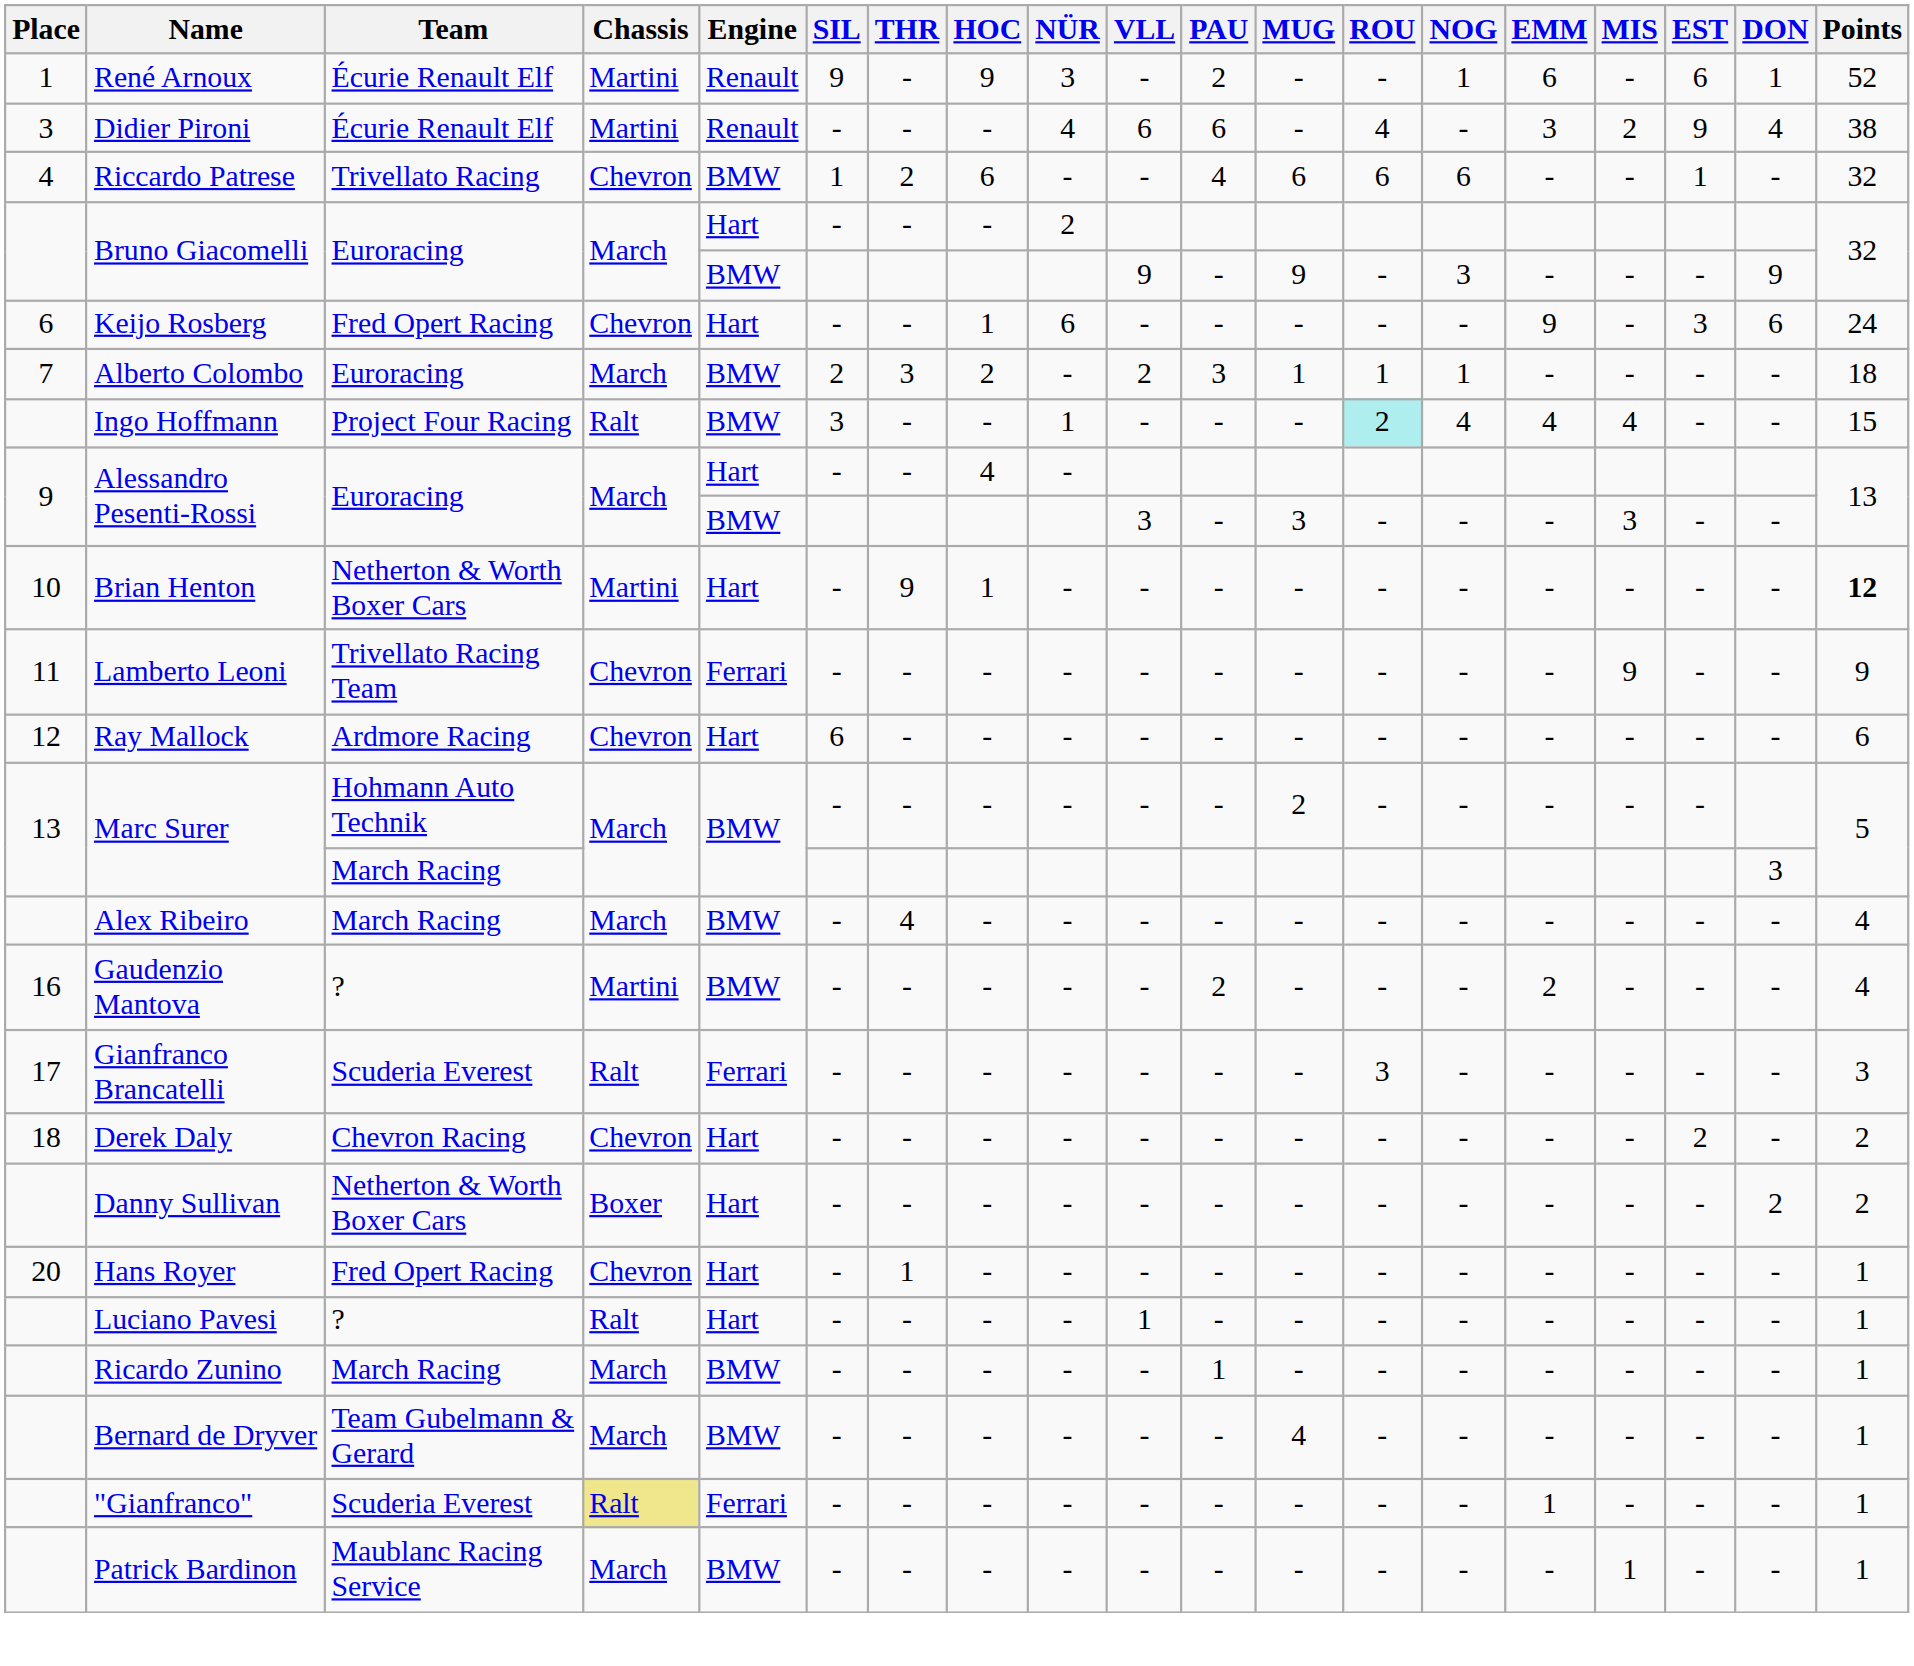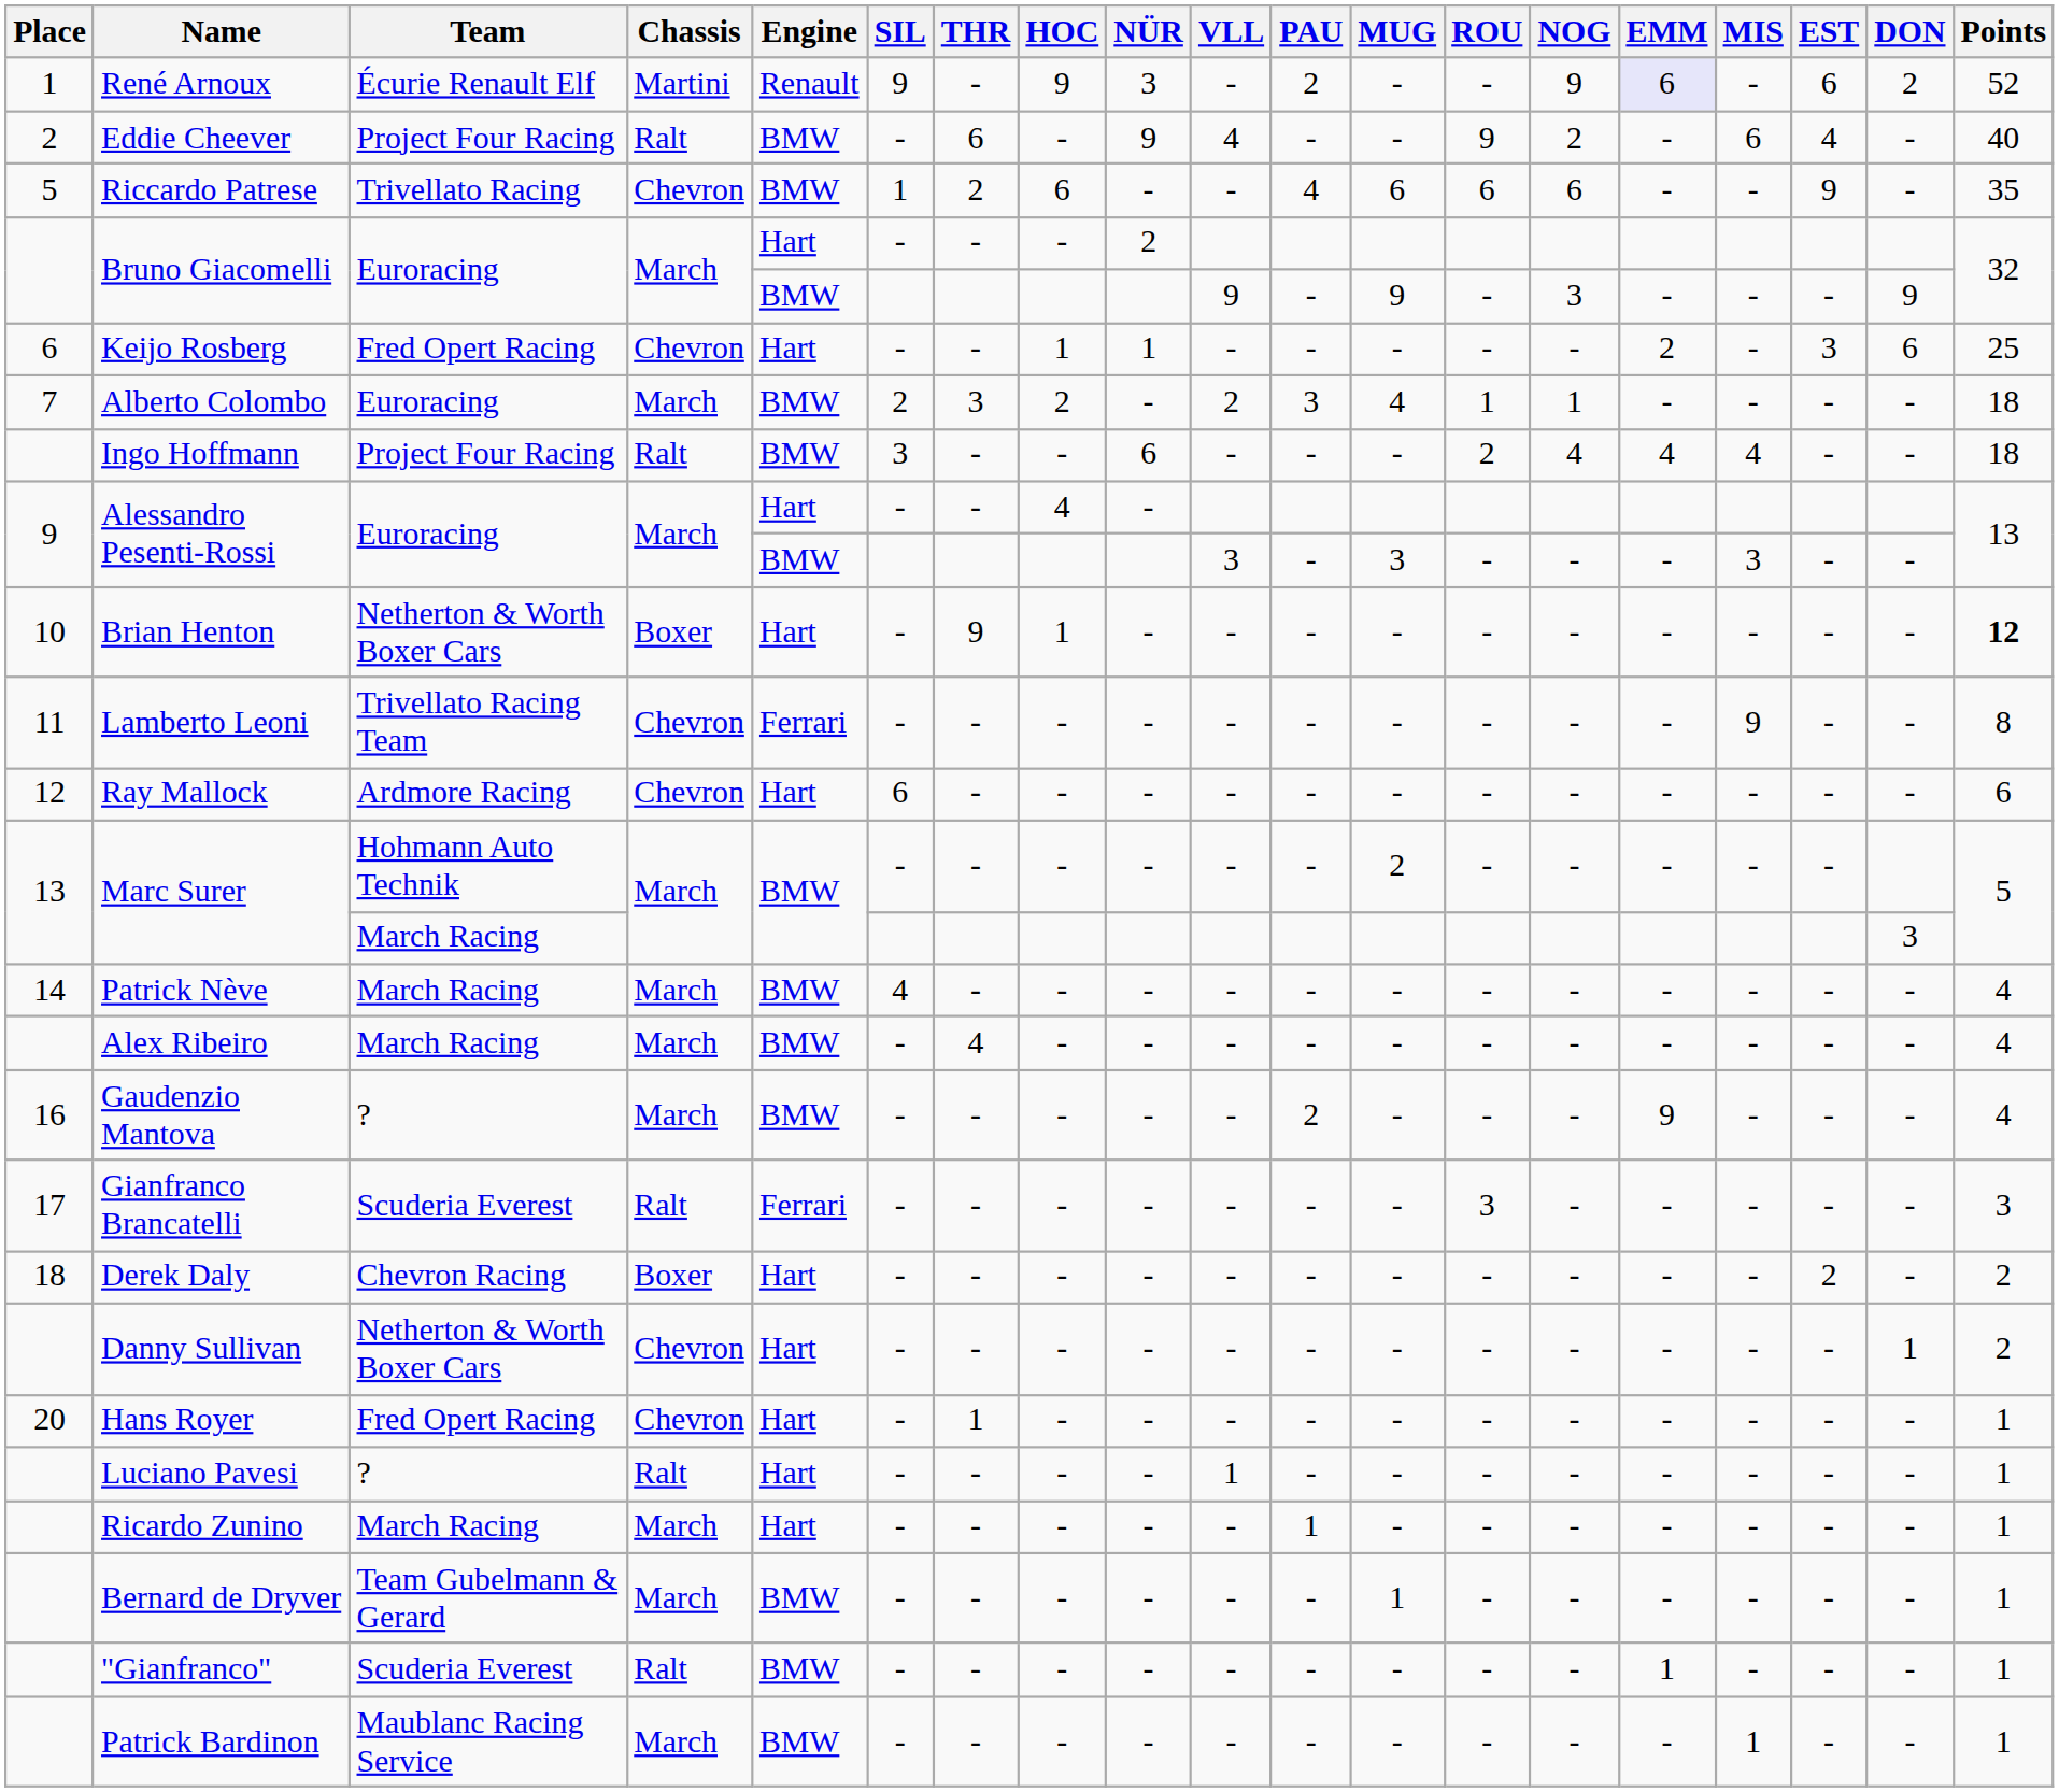René Arnoux | NOG: 1 -> 9
René Arnoux | EMM: no background -> lavender background
René Arnoux | DON: 1 -> 2
+ row: 2 | Eddie Cheever | Project Four Racing | Ralt | BMW | - | 6 | - | 9 | 4 | - | - | 9 | 2 | - | 6 | 4 | - | 40
- row: 3 | Didier Pironi | Écurie Renault Elf | Martini | Renault | - | - | - | 4 | 6 | 6 | - | 4 | - | 3 | 2 | 9 | 4 | 38
Riccardo Patrese | Place: 4 -> 5
Riccardo Patrese | EST: 1 -> 9
Riccardo Patrese | Points: 32 -> 35
Keijo Rosberg | NÜR: 6 -> 1
Keijo Rosberg | EMM: 9 -> 2
Keijo Rosberg | Points: 24 -> 25
Alberto Colombo | MUG: 1 -> 4
Ingo Hoffmann | NÜR: 1 -> 6
Ingo Hoffmann | ROU: paleturquoise background -> no background
Ingo Hoffmann | Points: 15 -> 18
Brian Henton | Chassis: Martini -> Boxer
Lamberto Leoni | Points: 9 -> 8
+ row: 14 | Patrick Nève | March Racing | March | BMW | 4 | - | - | - | - | - | - | - | - | - | - | - | - | 4
Gaudenzio Mantova | Chassis: Martini -> March
Gaudenzio Mantova | EMM: 2 -> 9
Derek Daly | Chassis: Chevron -> Boxer
Danny Sullivan | Chassis: Boxer -> Chevron
Danny Sullivan | DON: 2 -> 1
Ricardo Zunino | Engine: BMW -> Hart
Bernard de Dryver | MUG: 4 -> 1
"Gianfranco" | Chassis: khaki background -> no background
"Gianfranco" | Engine: Ferrari -> BMW
